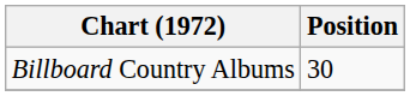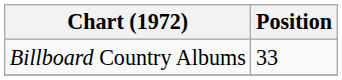Billboard Country Albums | Position: 30 -> 33
